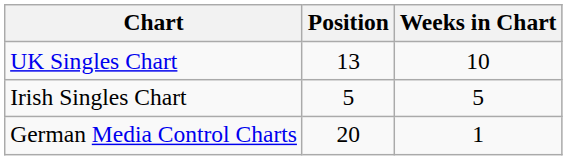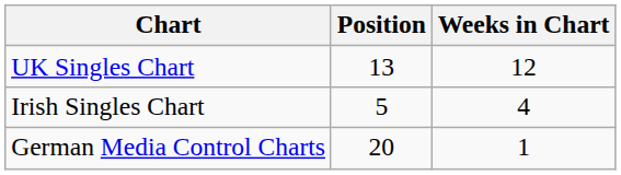UK Singles Chart | Weeks in Chart: 10 -> 12
Irish Singles Chart | Weeks in Chart: 5 -> 4
